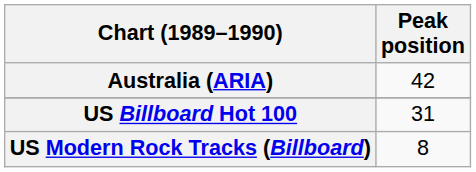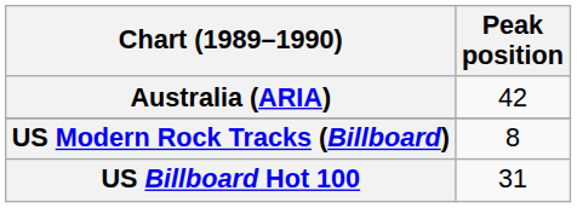rows swapped: US Billboard Hot 100 <-> US Modern Rock Tracks (Billboard)
